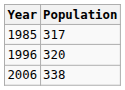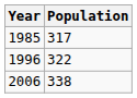1996 | Population: 320 -> 322
